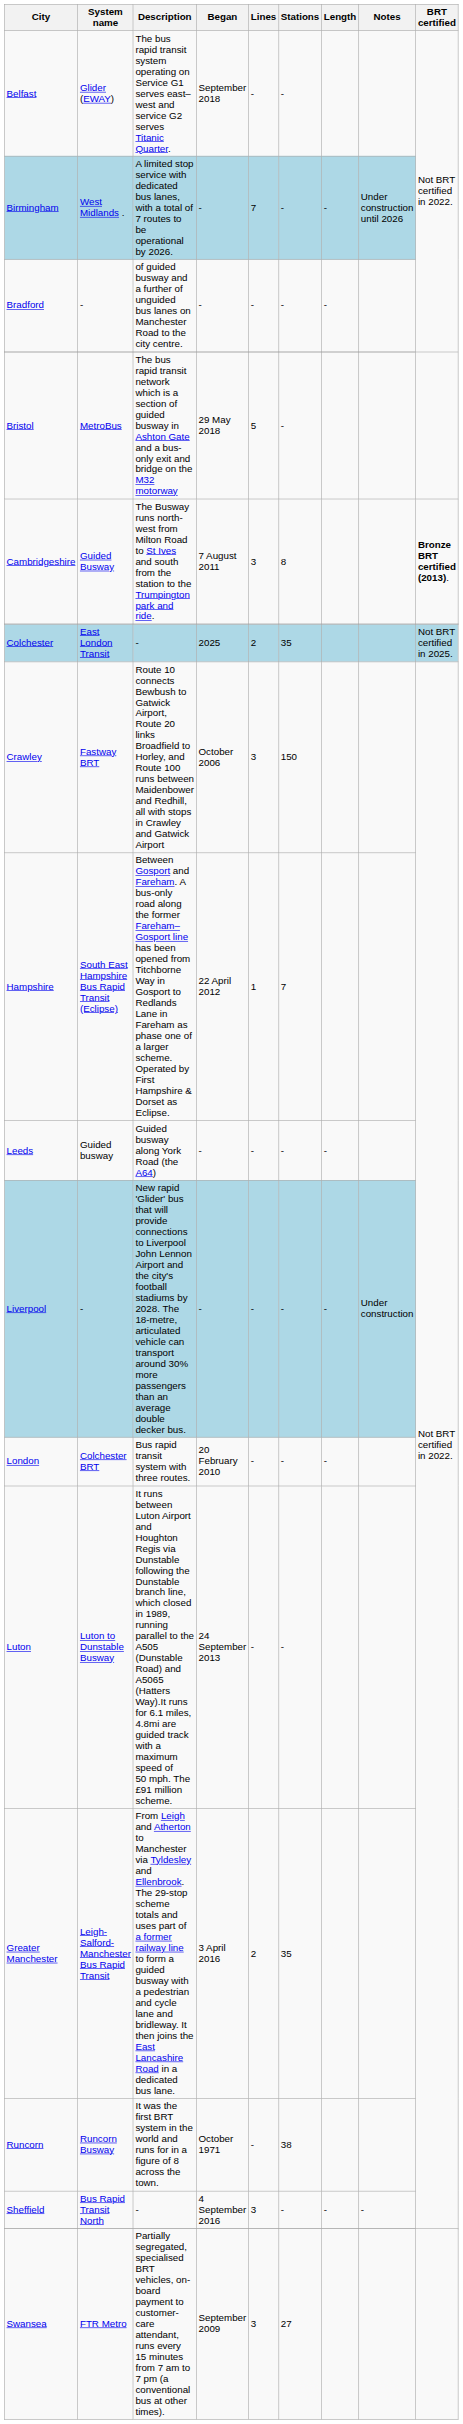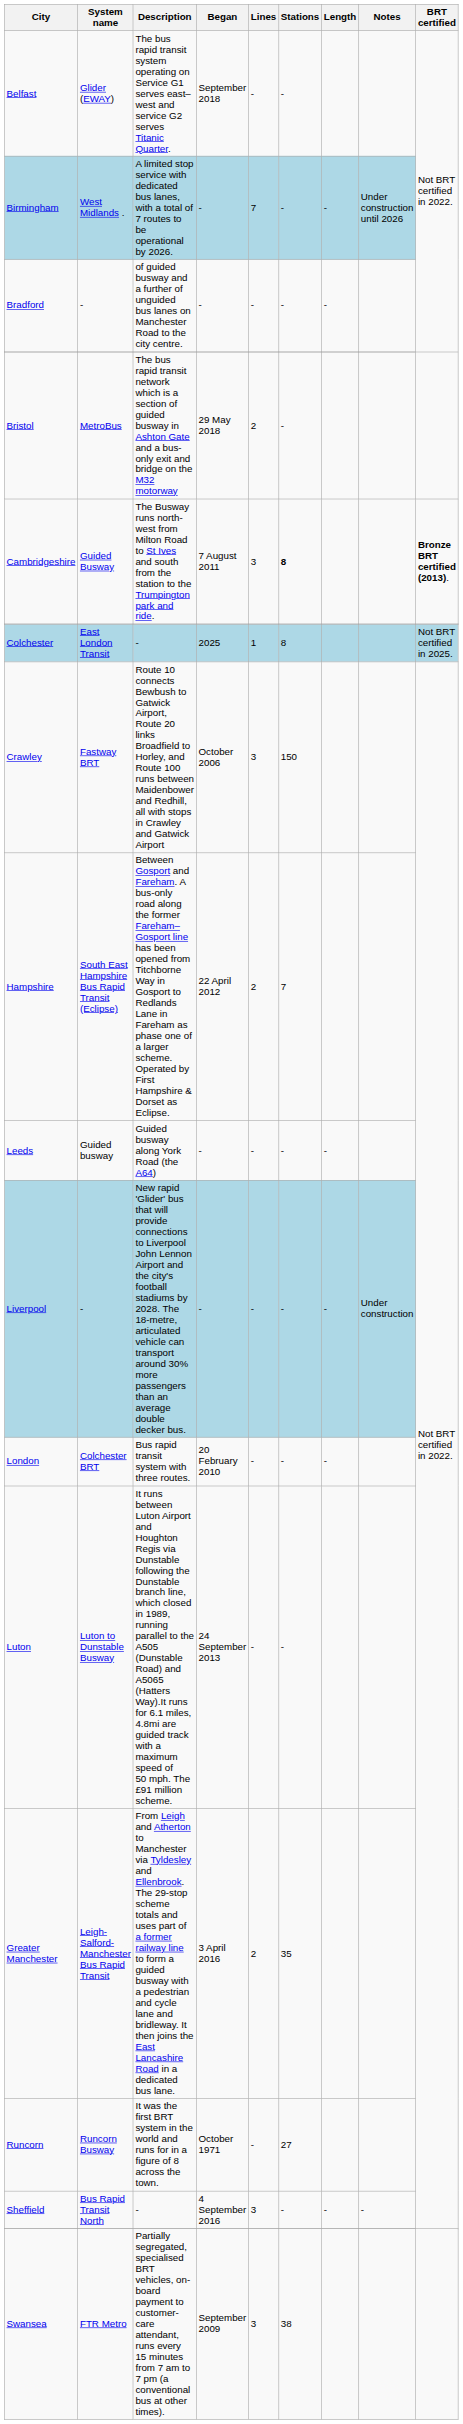Bristol | Lines: 5 -> 2
Cambridgeshire | Stations: normal -> bold
Colchester | Lines: 2 -> 1
Colchester | Stations: 35 -> 8
Hampshire | Lines: 1 -> 2
Runcorn | Stations: 38 -> 27
Swansea | Stations: 27 -> 38
